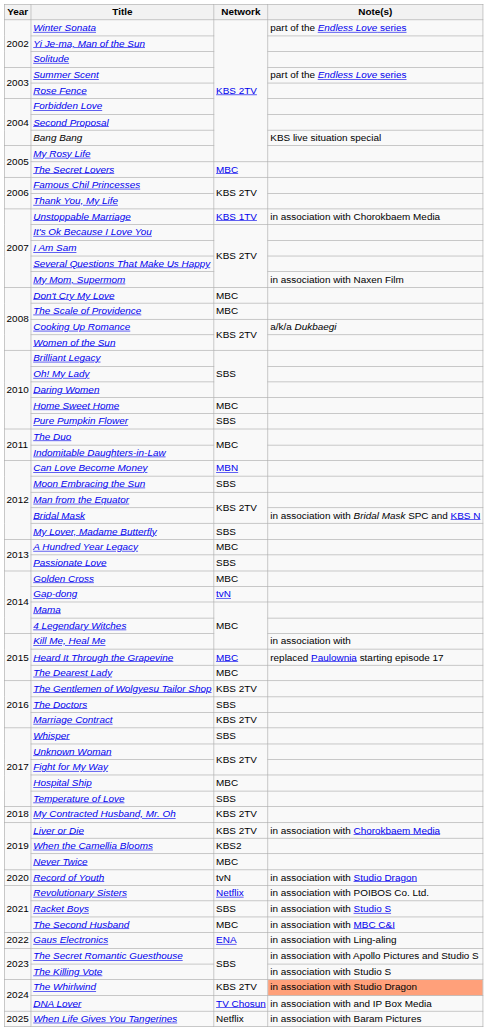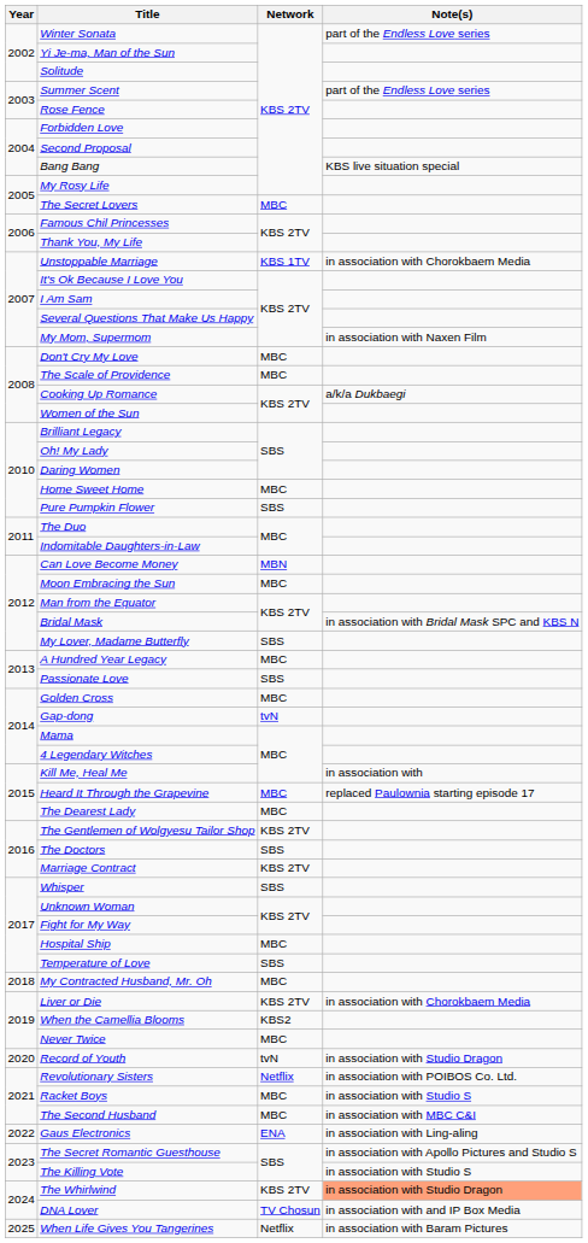Moon Embracing the Sun | Network: SBS -> MBC
My Contracted Husband, Mr. Oh | Network: KBS 2TV -> MBC
Racket Boys | Network: SBS -> MBC
